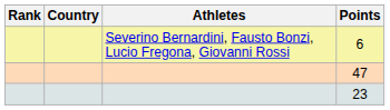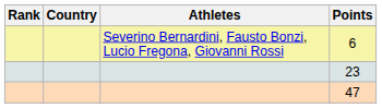rows swapped: 23 <-> 47
